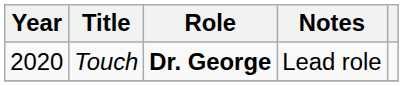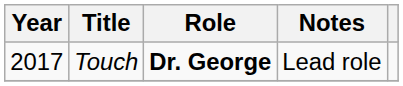Touch | Year: 2020 -> 2017
